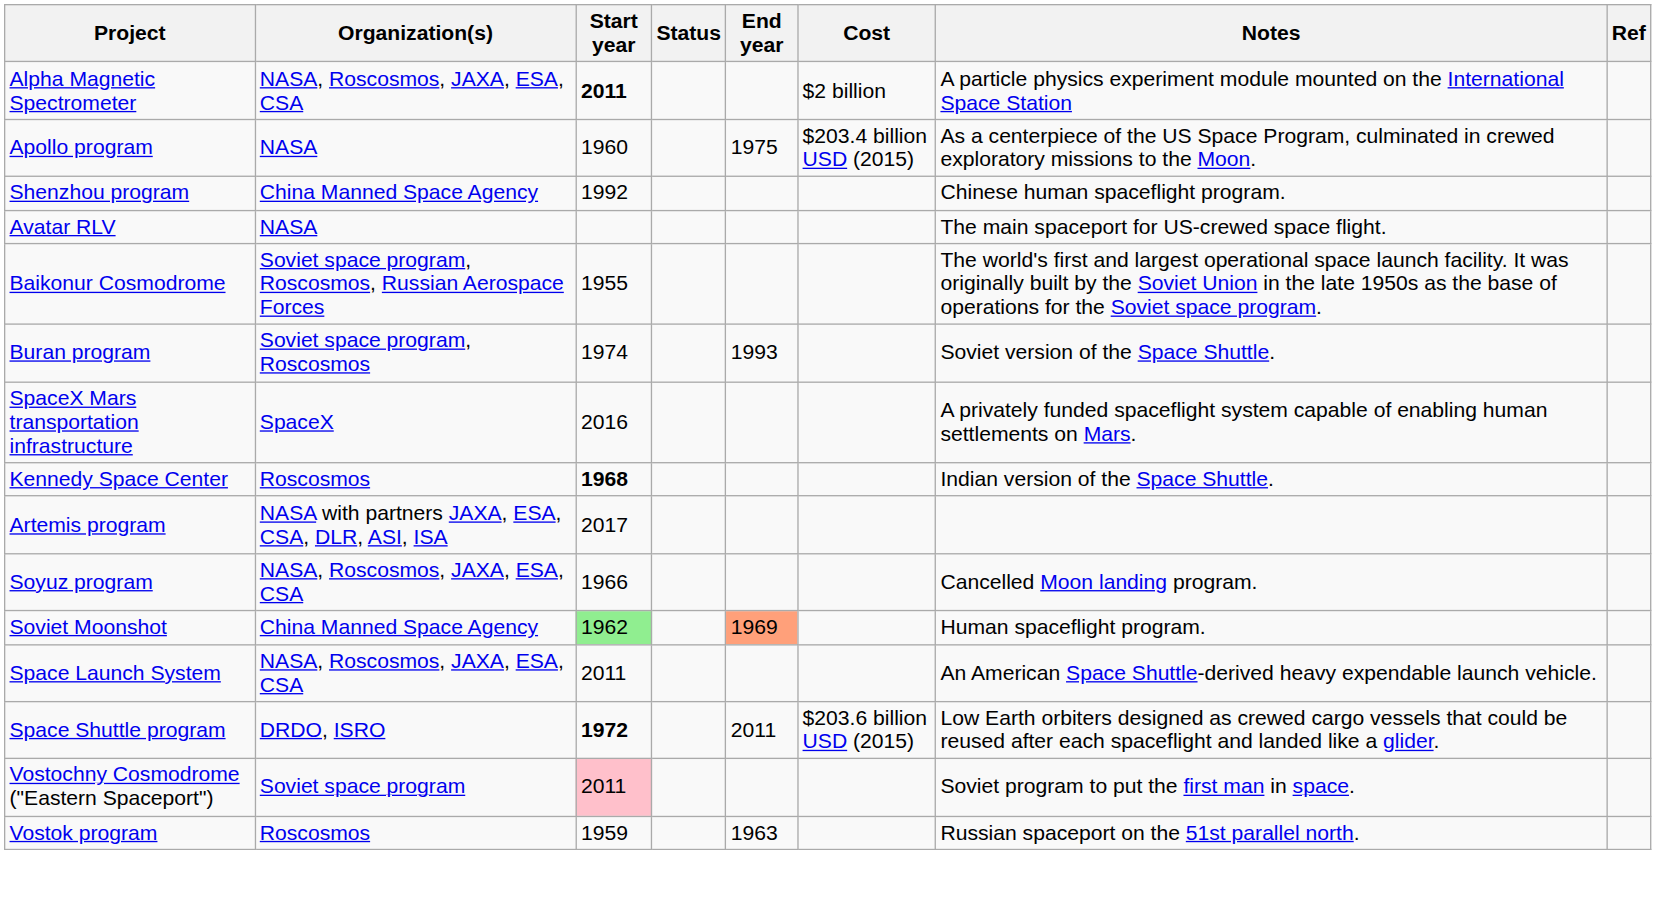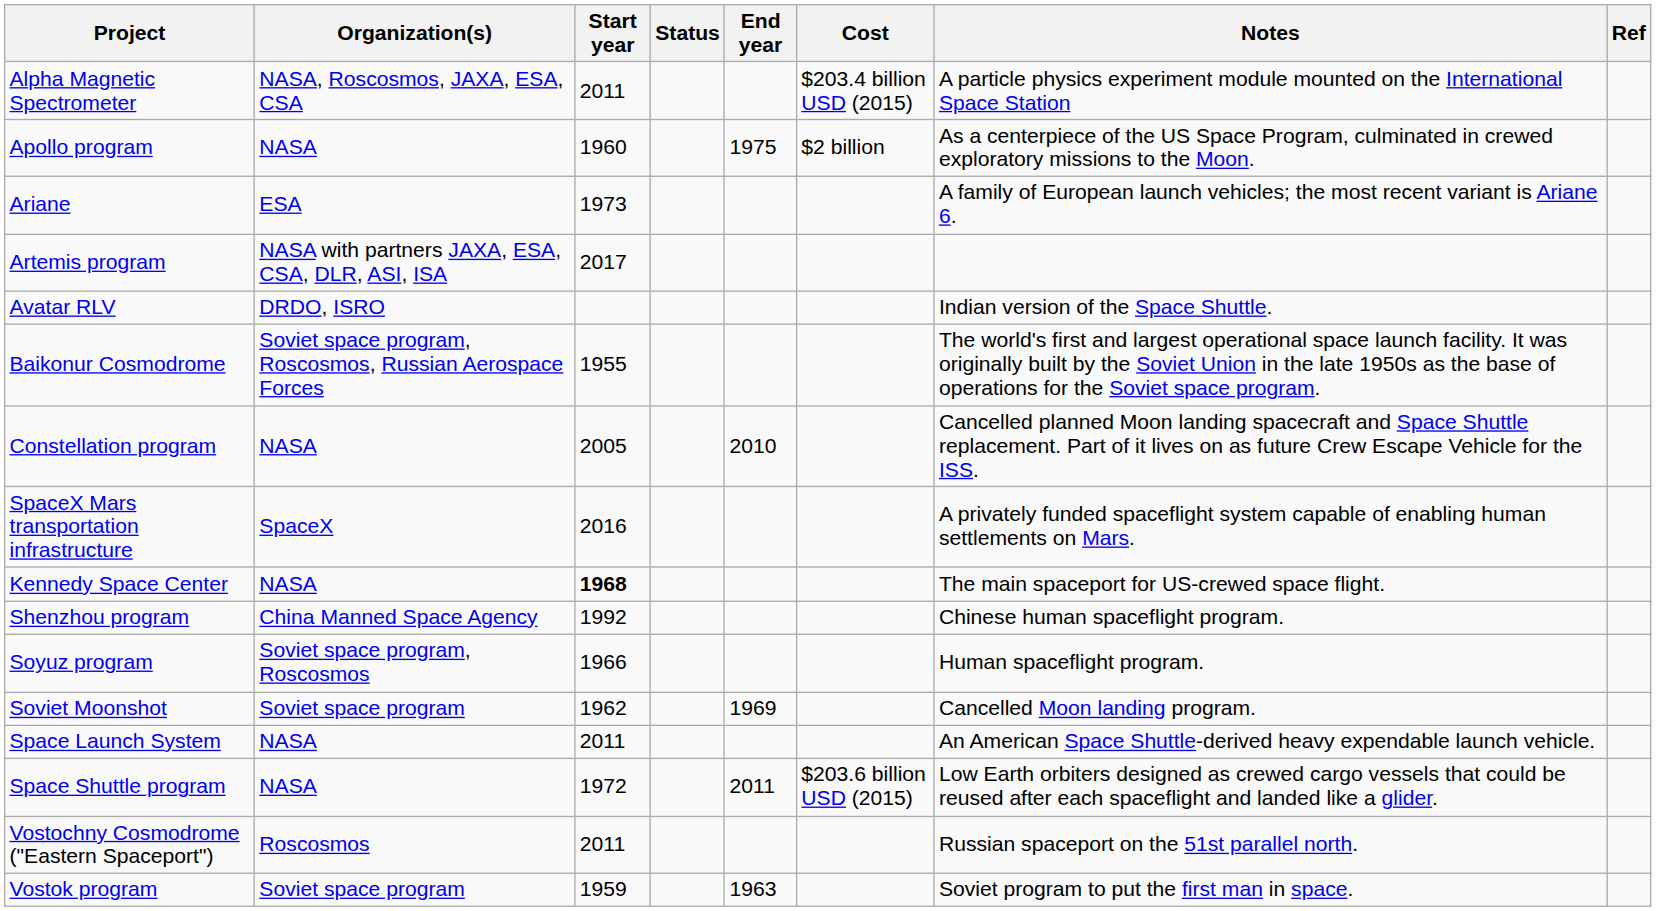Alpha Magnetic Spectrometer | Start year: bold -> normal
Alpha Magnetic Spectrometer | Cost: $2 billion -> $203.4 billion USD (2015)
Apollo program | Cost: $203.4 billion USD (2015) -> $2 billion
+ row: Ariane | ESA | 1973 | A family of European launch vehicles; the most recent variant is Ariane 6.
rows swapped: Artemis program <-> Shenzhou program
Avatar RLV | Organization(s): NASA -> DRDO, ISRO
Avatar RLV | Notes: The main spaceport for US-crewed space flight. -> Indian version of the Space Shuttle.
- row: Buran program | Soviet space program, Roscosmos | 1974 | 1993 | Soviet version of the Space Shuttle.
+ row: Constellation program | NASA | 2005 | 2010 | Cancelled planned Moon landing spacecraft and Space Shuttle replacement. Part of it lives on as future Crew Escape Vehicle for the ISS.
Kennedy Space Center | Organization(s): Roscosmos -> NASA
Kennedy Space Center | Notes: Indian version of the Space Shuttle. -> The main spaceport for US-crewed space flight.
Soyuz program | Organization(s): NASA, Roscosmos, JAXA, ESA, CSA -> Soviet space program, Roscosmos
Soyuz program | Notes: Cancelled Moon landing program. -> Human spaceflight program.
Soviet Moonshot | Organization(s): China Manned Space Agency -> Soviet space program
Soviet Moonshot | Start year: lightgreen background -> no background
Soviet Moonshot | End year: lightsalmon background -> no background
Soviet Moonshot | Notes: Human spaceflight program. -> Cancelled Moon landing program.
Space Launch System | Organization(s): NASA, Roscosmos, JAXA, ESA, CSA -> NASA
Space Shuttle program | Organization(s): DRDO, ISRO -> NASA
Space Shuttle program | Start year: bold -> normal
Vostochny Cosmodrome ("Eastern Spaceport") | Organization(s): Soviet space program -> Roscosmos
Vostochny Cosmodrome ("Eastern Spaceport") | Start year: pink background -> no background
Vostochny Cosmodrome ("Eastern Spaceport") | Notes: Soviet program to put the first man in space. -> Russian spaceport on the 51st parallel north.
Vostok program | Organization(s): Roscosmos -> Soviet space program
Vostok program | Notes: Russian spaceport on the 51st parallel north. -> Soviet program to put the first man in space.
